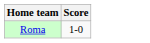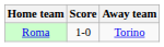+ column: Away team | Torino
